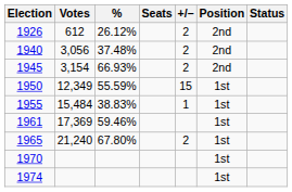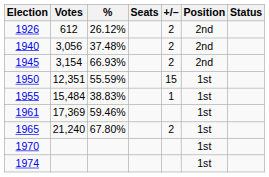1950 | Votes: 12,349 -> 12,351
